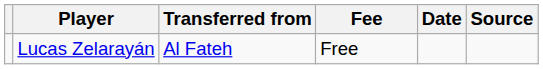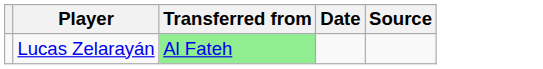- column: Fee | Free
Lucas Zelarayán | Transferred from: no background -> lightgreen background
